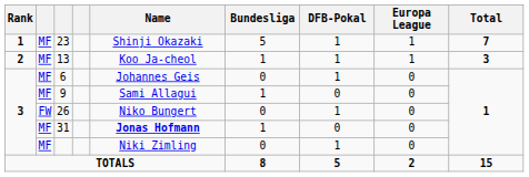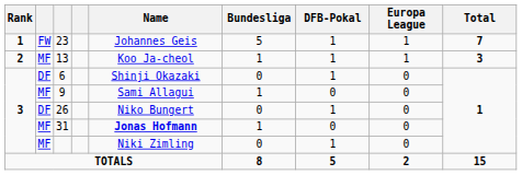23 | column 2: MF -> FW
23 | Name: Shinji Okazaki -> Johannes Geis
6 | column 2: MF -> DF
6 | Name: Johannes Geis -> Shinji Okazaki
26 | column 2: FW -> DF
